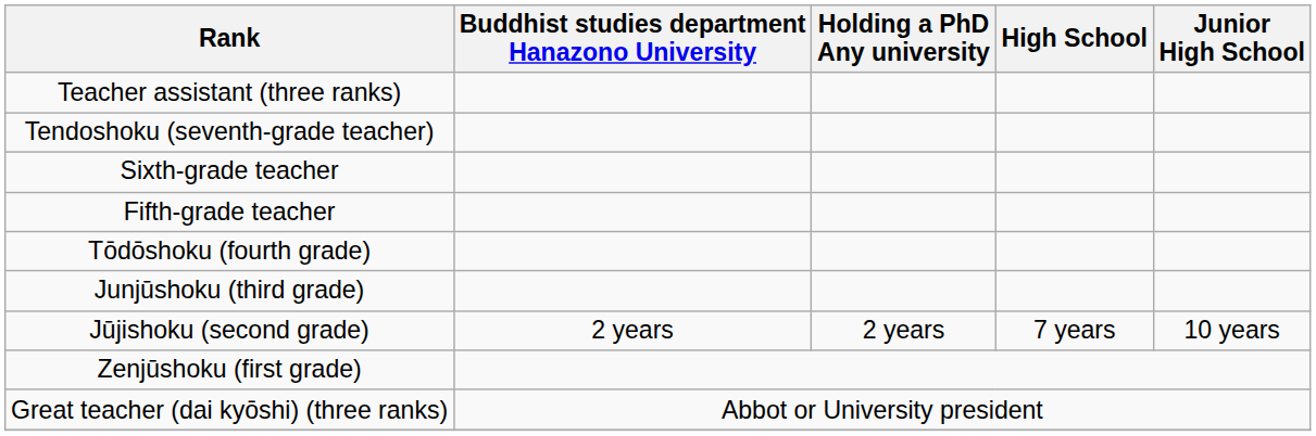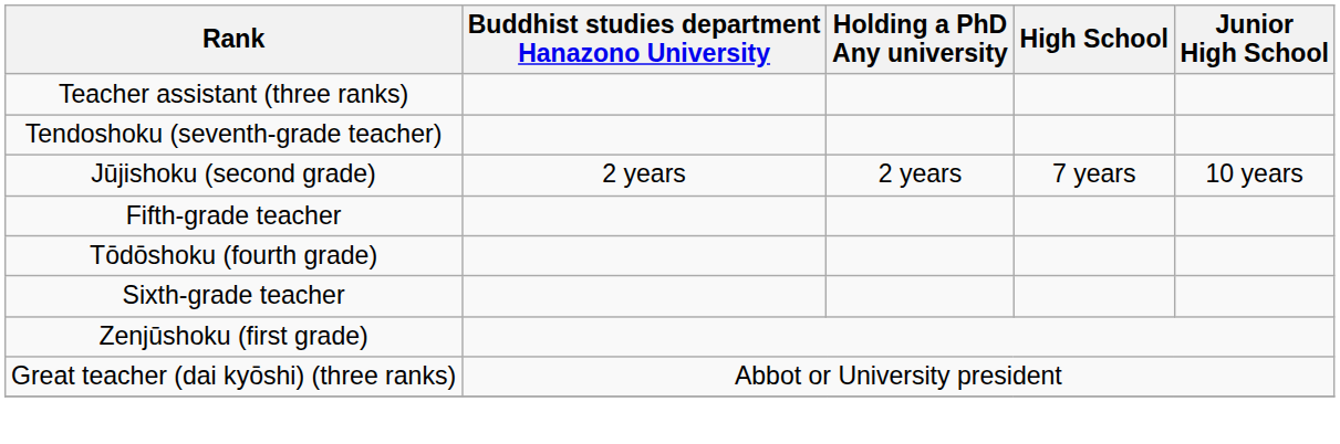rows swapped: Sixth-grade teacher <-> Jūjishoku (second grade)
- row: Junjūshoku (third grade)
